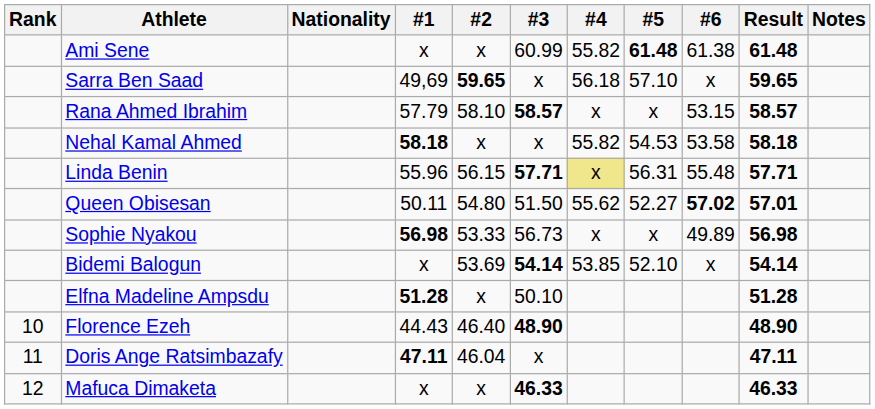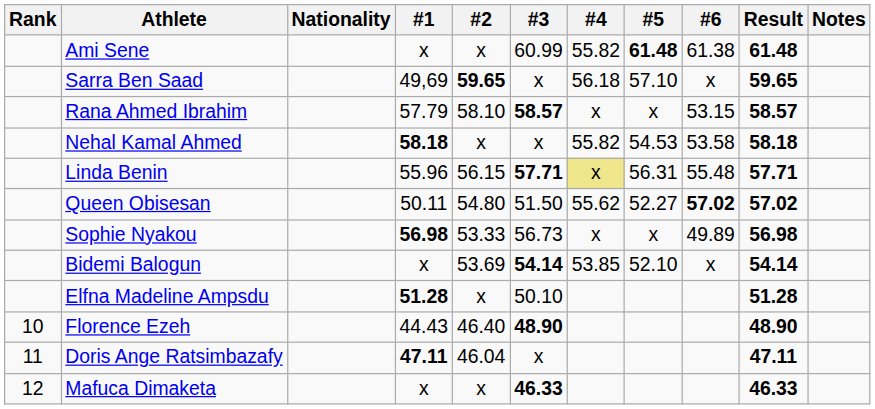Queen Obisesan | Result: 57.01 -> 57.02
